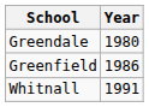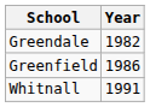Greendale | Year: 1980 -> 1982
